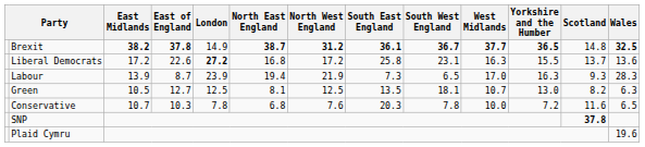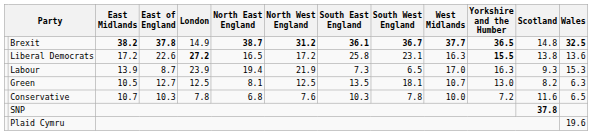Liberal Democrats | North East England: 16.8 -> 16.5
Liberal Democrats | Yorkshire and the Humber: normal -> bold
Liberal Democrats | Scotland: 13.7 -> 13.8
Labour | Wales: 28.3 -> 15.3
Conservative | South East England: 20.3 -> 10.3
